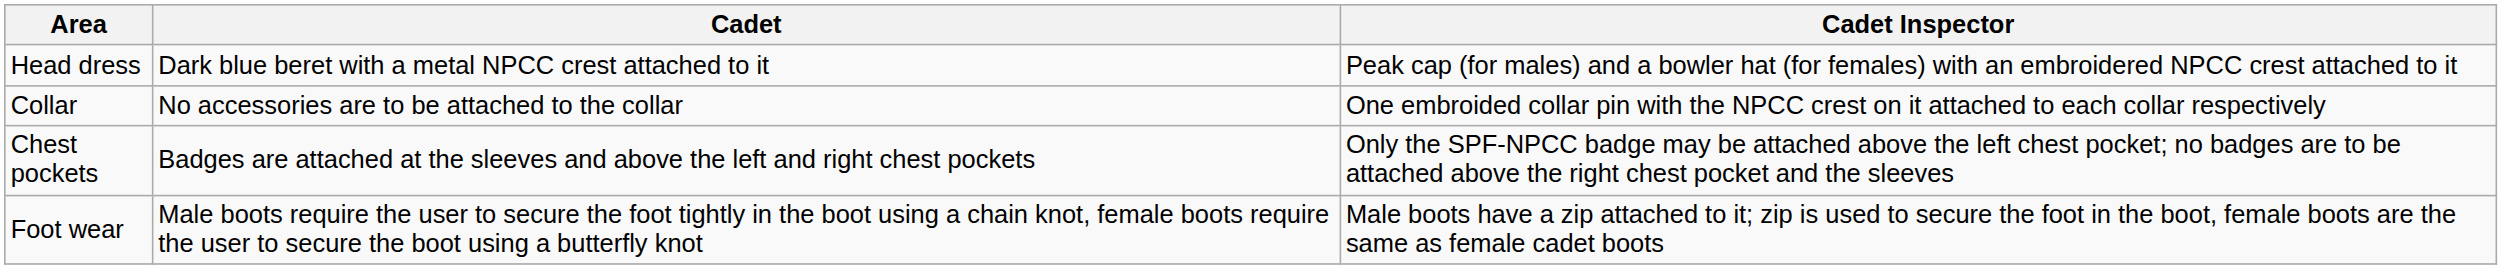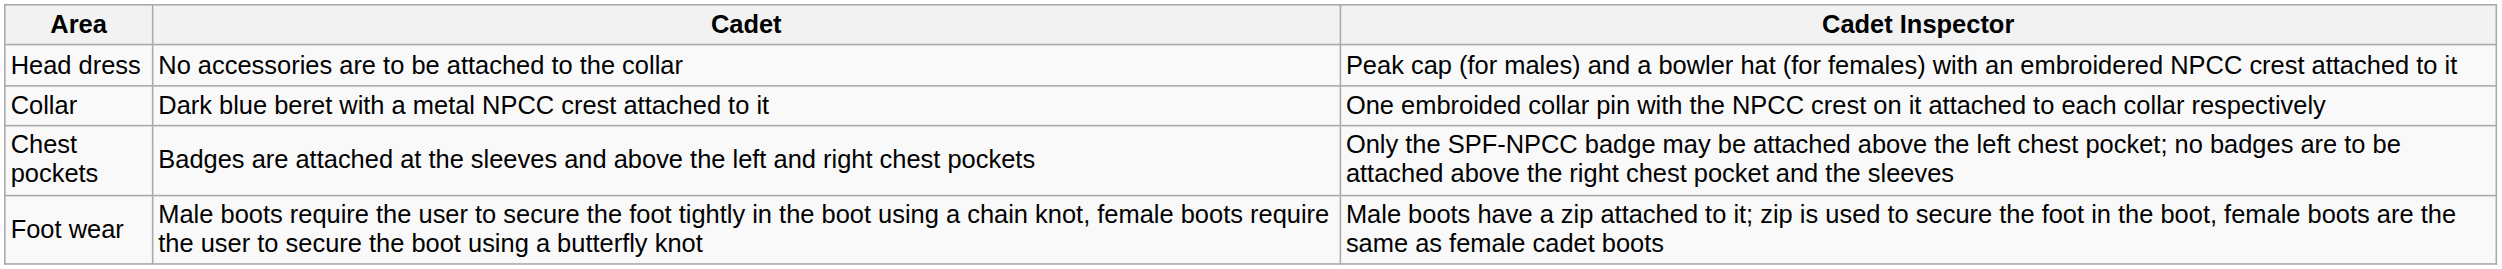Head dress | Cadet: Dark blue beret with a metal NPCC crest attached to it -> No accessories are to be attached to the collar
Collar | Cadet: No accessories are to be attached to the collar -> Dark blue beret with a metal NPCC crest attached to it
